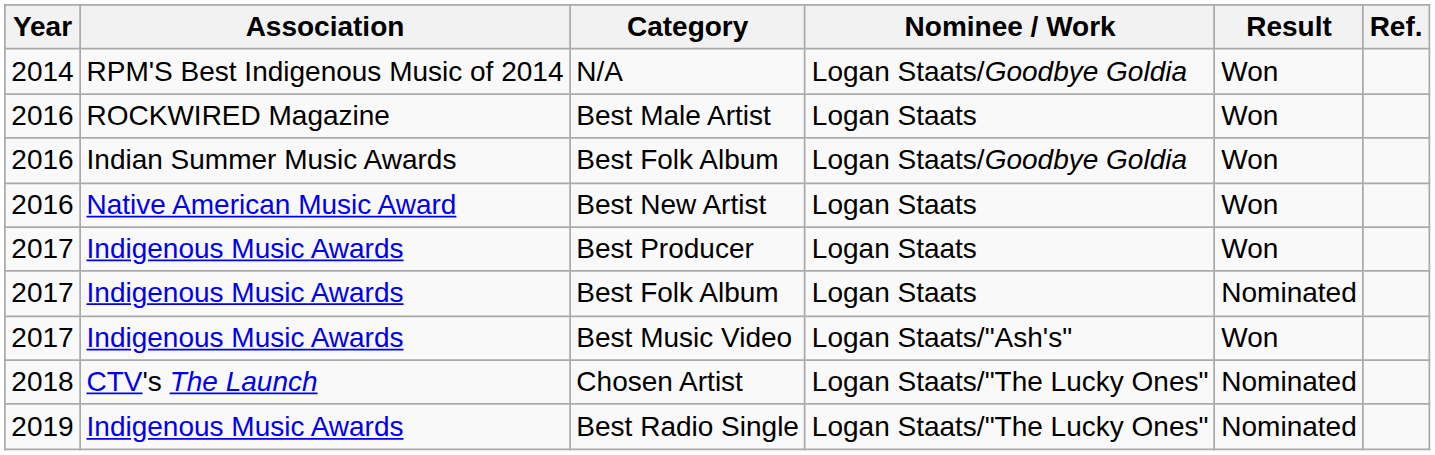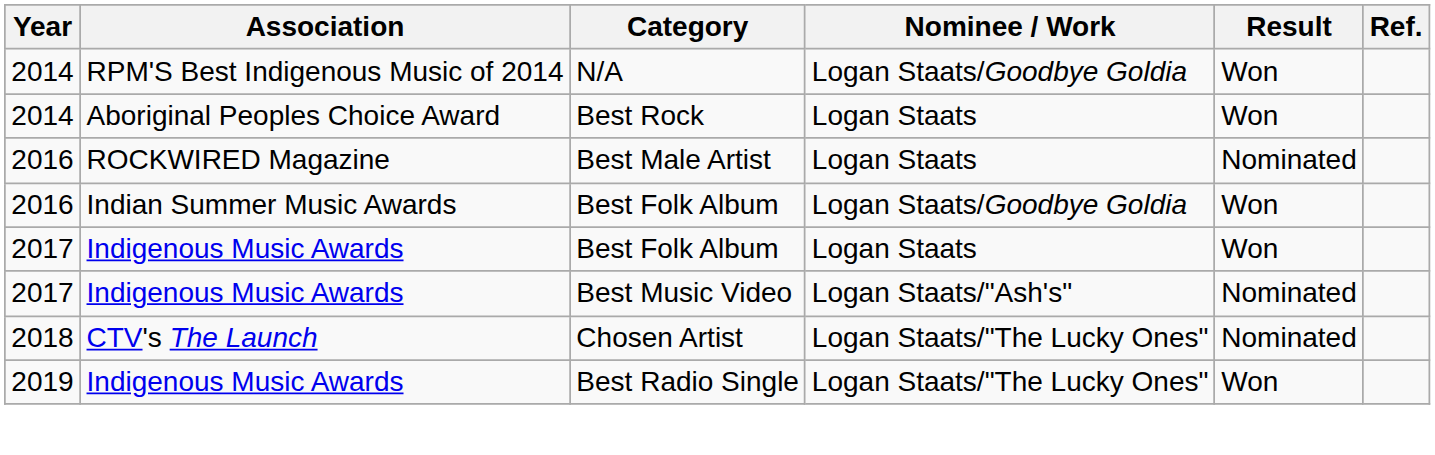+ row: 2014 | Aboriginal Peoples Choice Award | Best Rock | Logan Staats | Won
Best Male Artist | Result: Won -> Nominated
- row: 2016 | Native American Music Award | Best New Artist | Logan Staats | Won
- row: 2017 | Indigenous Music Awards | Best Producer | Logan Staats | Won
Indigenous Music Awards / Best Folk Album | Result: Nominated -> Won
Best Music Video | Result: Won -> Nominated
Best Radio Single | Result: Nominated -> Won
